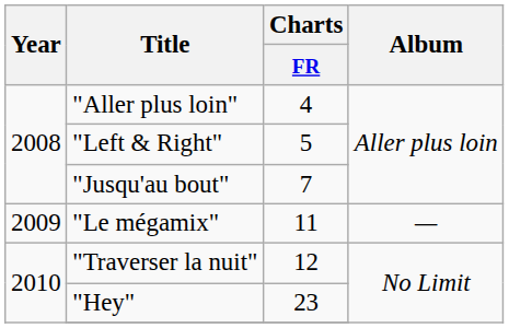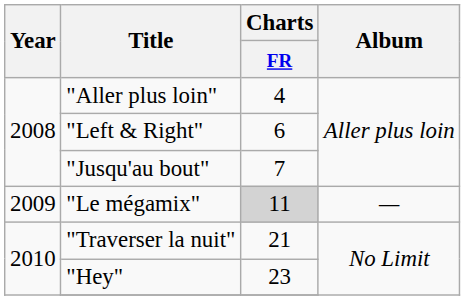"Left & Right" | Charts / FR: 5 -> 6
"Le mégamix" | Charts / FR: no background -> lightgrey background
"Traverser la nuit" | Charts / FR: 12 -> 21
